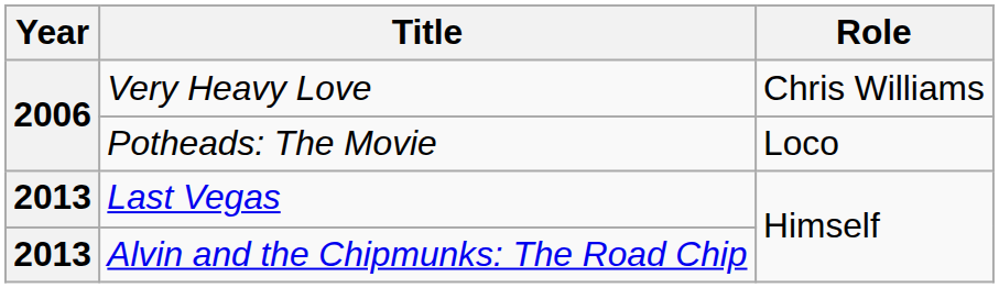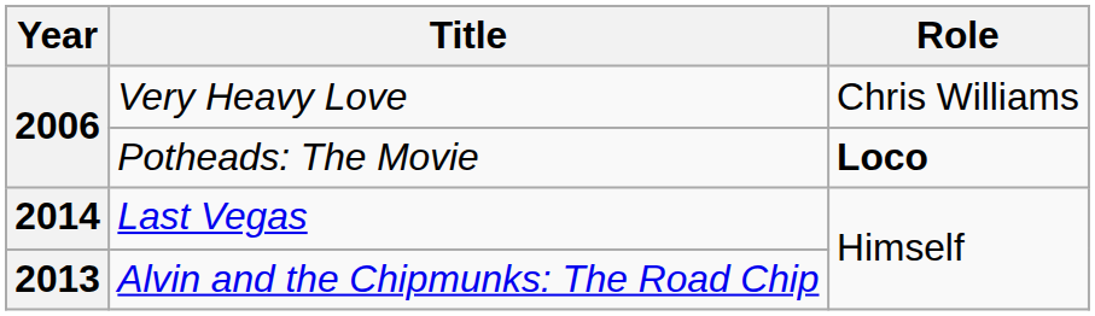Potheads: The Movie | Role: normal -> bold
Last Vegas | Year: 2013 -> 2014
